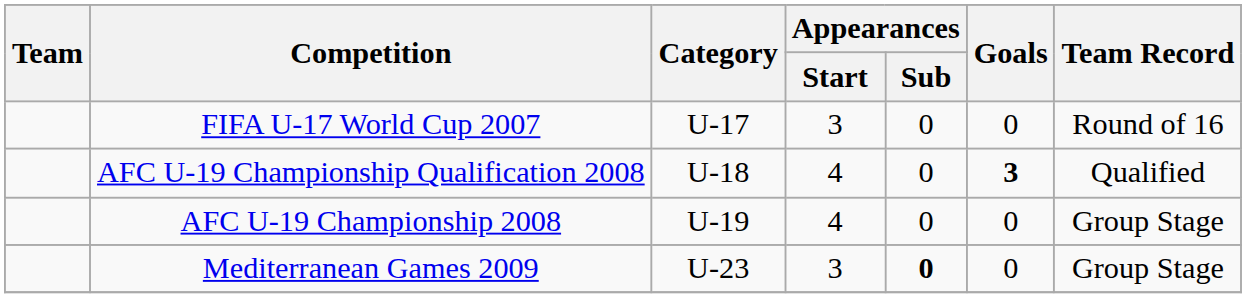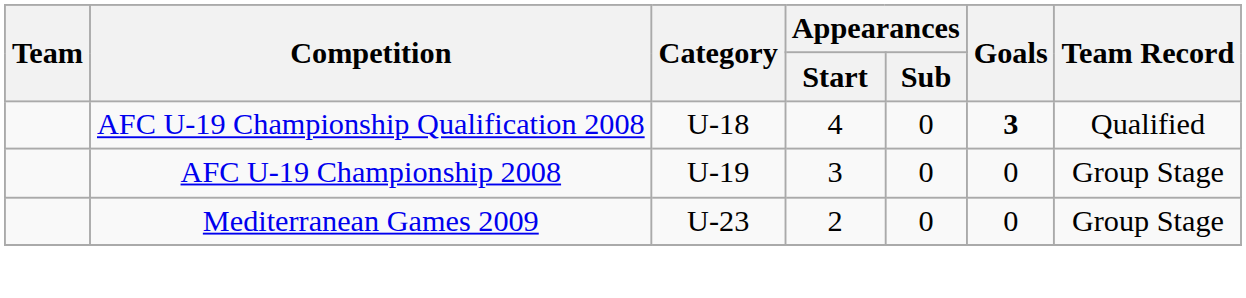- row: FIFA U-17 World Cup 2007 | U-17 | 3 | 0 | 0 | Round of 16
AFC U-19 Championship 2008 | Appearances / Start: 4 -> 3
Mediterranean Games 2009 | Appearances / Start: 3 -> 2
Mediterranean Games 2009 | Appearances / Sub: bold -> normal
